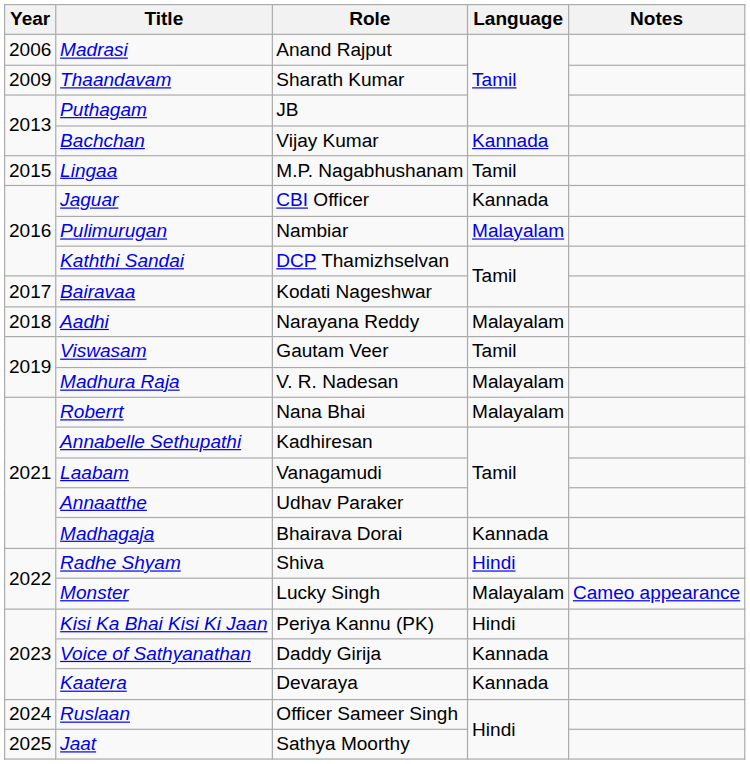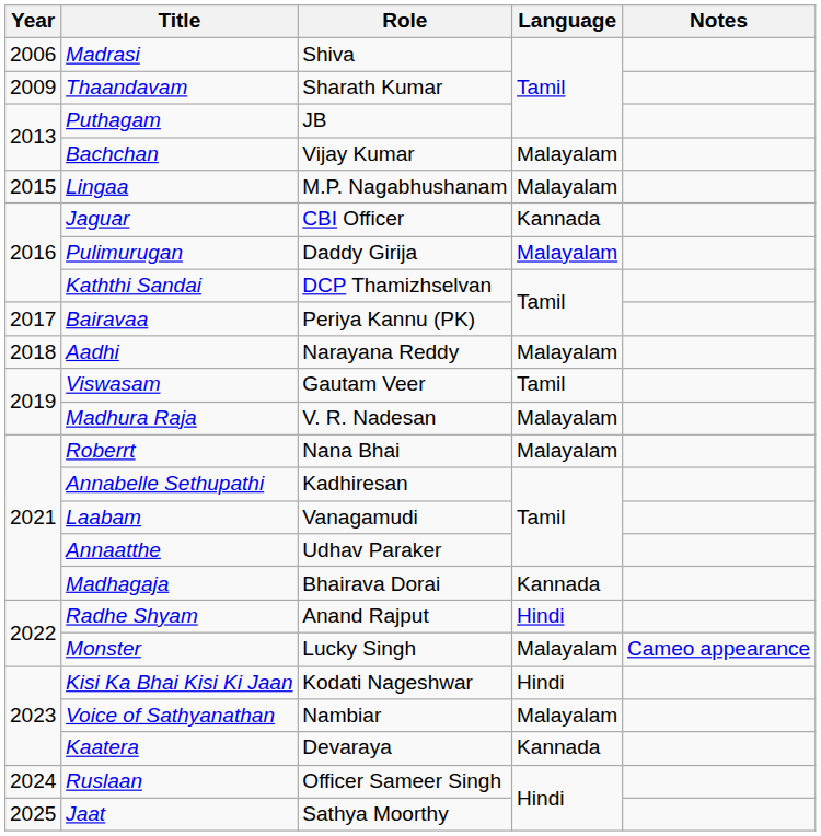Madrasi | Role: Anand Rajput -> Shiva
Bachchan | Language: Kannada -> Malayalam
Lingaa | Language: Tamil -> Malayalam
Pulimurugan | Role: Nambiar -> Daddy Girija
Bairavaa | Role: Kodati Nageshwar -> Periya Kannu (PK)
Radhe Shyam | Role: Shiva -> Anand Rajput
Kisi Ka Bhai Kisi Ki Jaan | Role: Periya Kannu (PK) -> Kodati Nageshwar
Voice of Sathyanathan | Role: Daddy Girija -> Nambiar
Voice of Sathyanathan | Language: Kannada -> Malayalam
